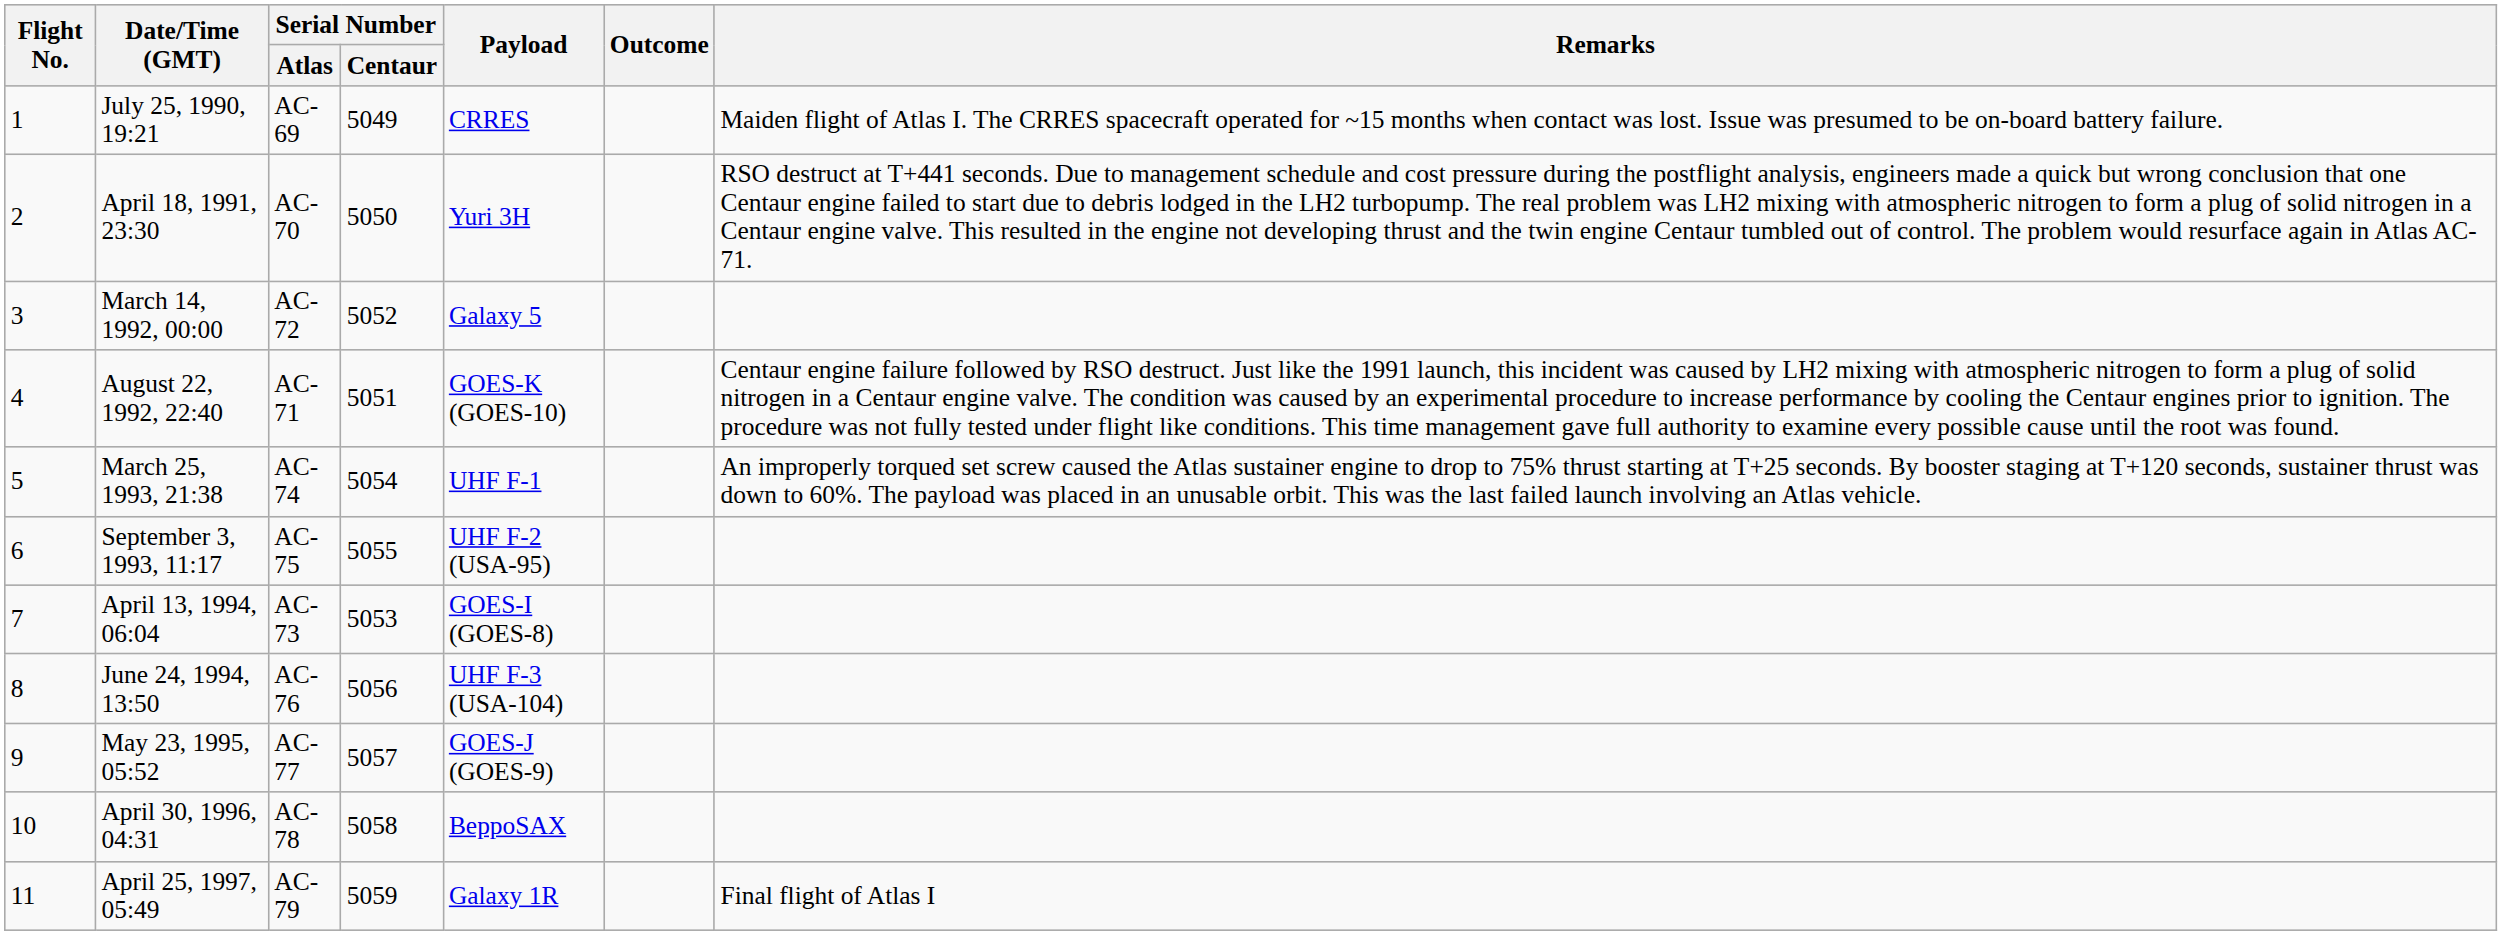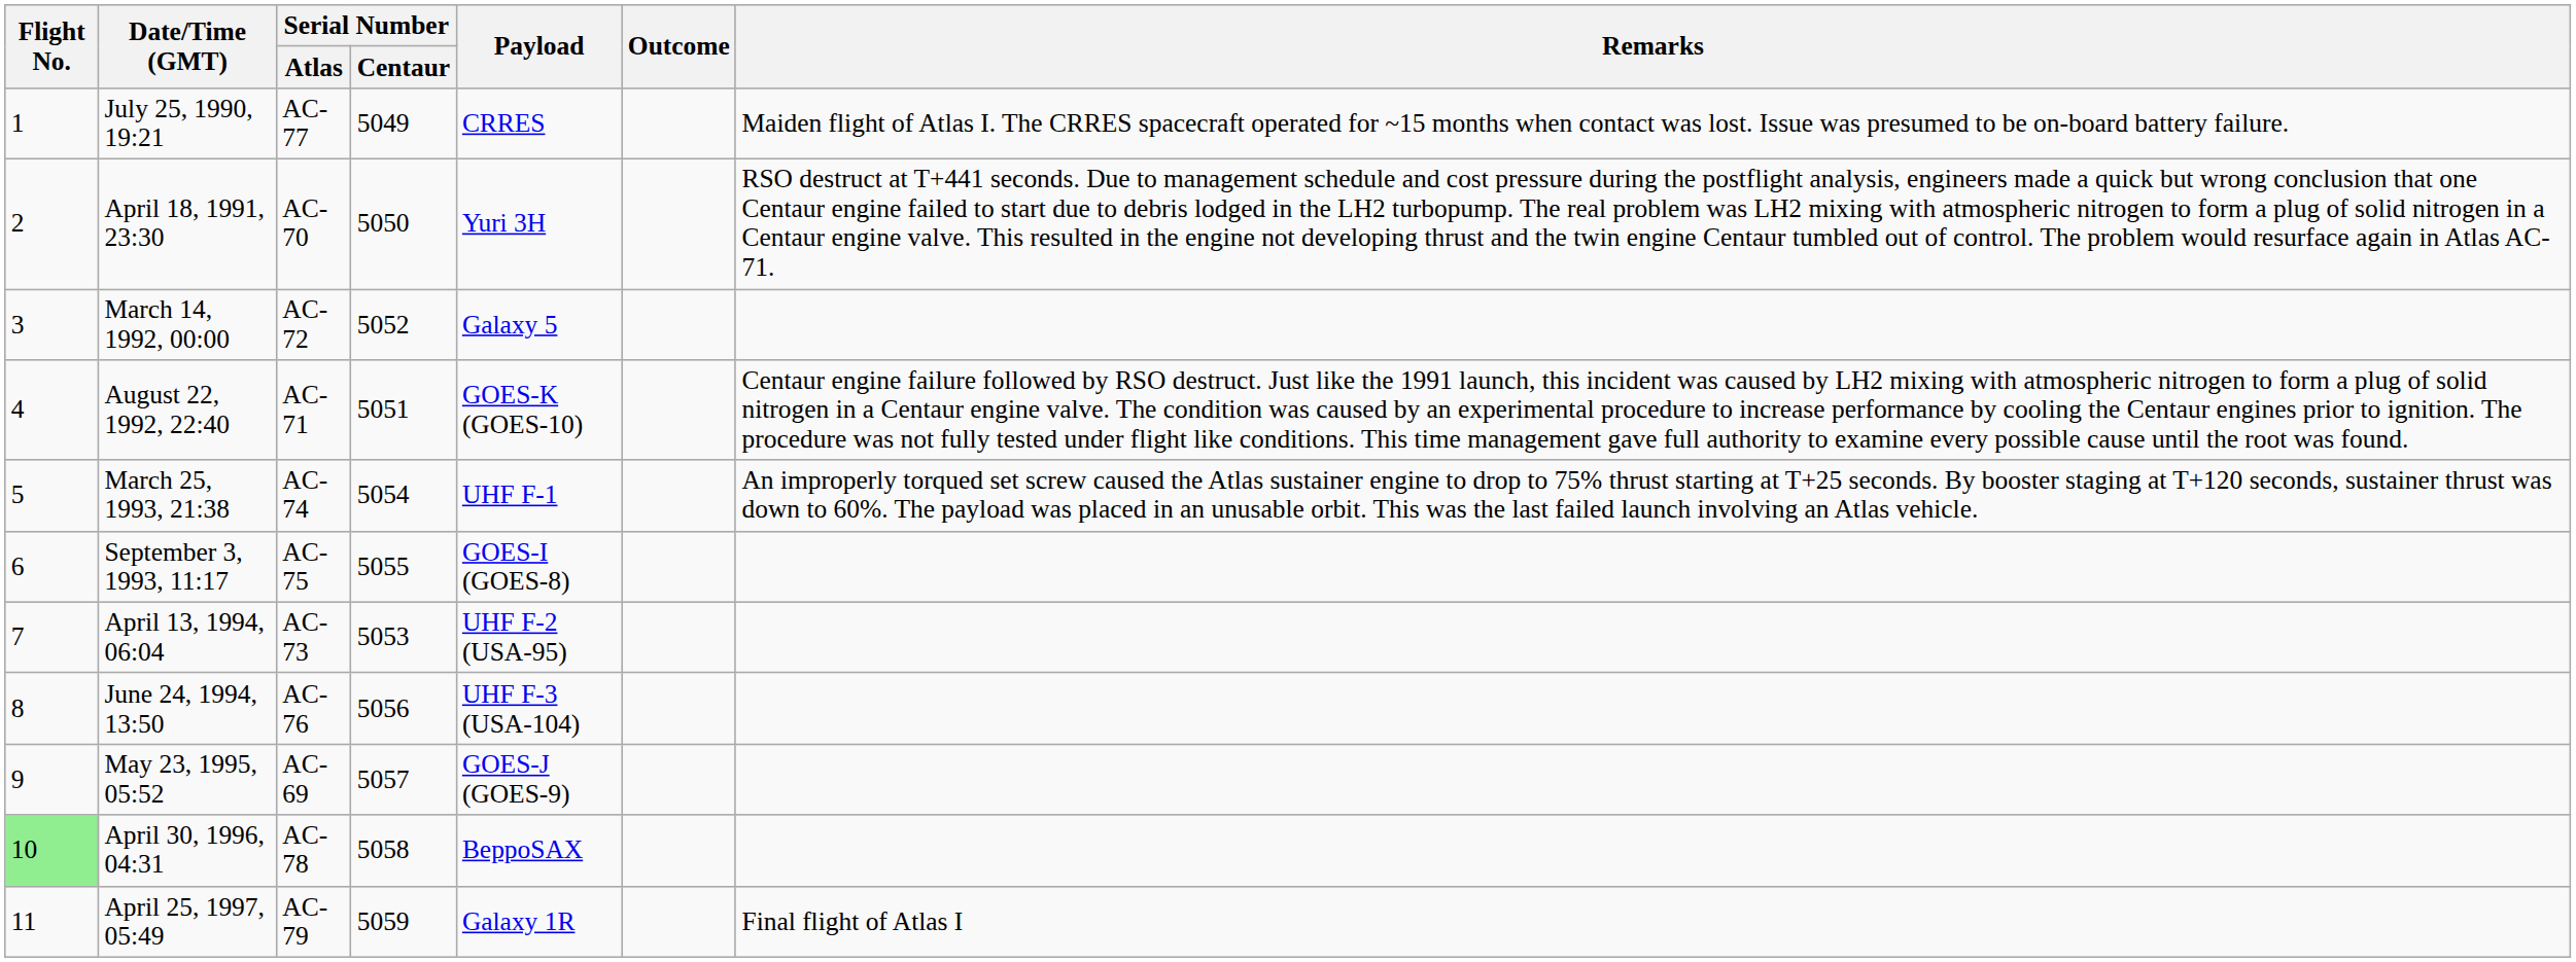July 25, 1990, 19:21 | Serial Number / Atlas: AC-69 -> AC-77
September 3, 1993, 11:17 | Payload: UHF F-2 (USA-95) -> GOES-I (GOES-8)
April 13, 1994, 06:04 | Payload: GOES-I (GOES-8) -> UHF F-2 (USA-95)
May 23, 1995, 05:52 | Serial Number / Atlas: AC-77 -> AC-69
April 30, 1996, 04:31 | Flight No.: no background -> lightgreen background
